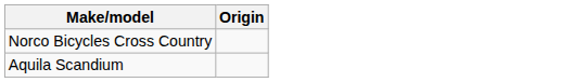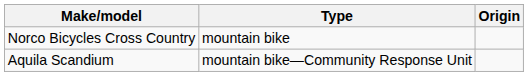+ column: Type | mountain bike | mountain bike—Community Response Unit
